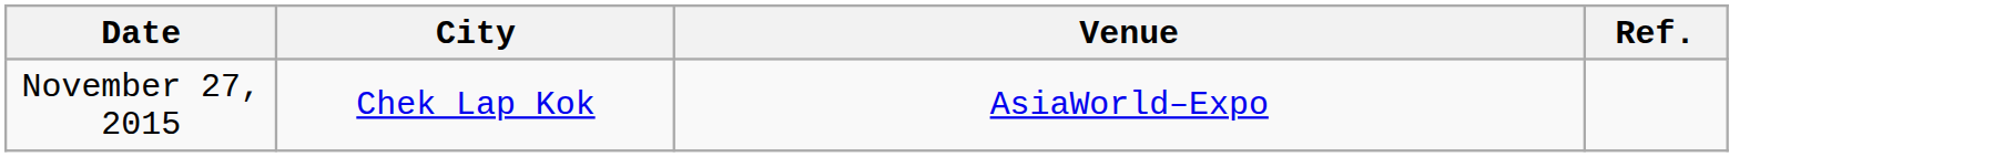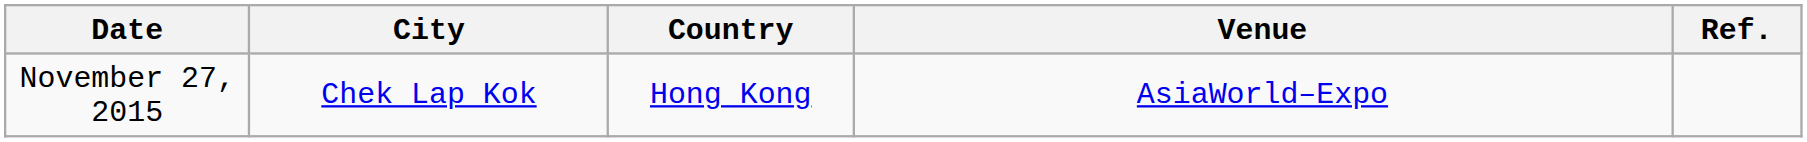+ column: Country | Hong Kong
